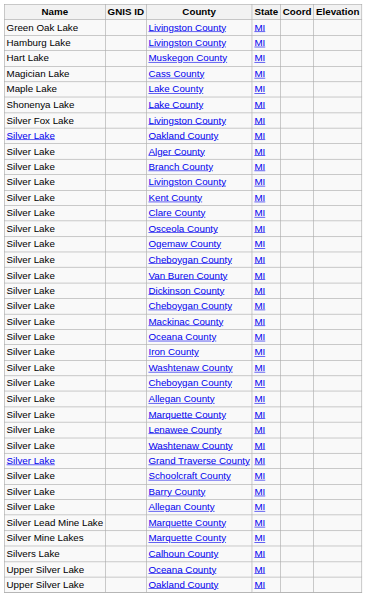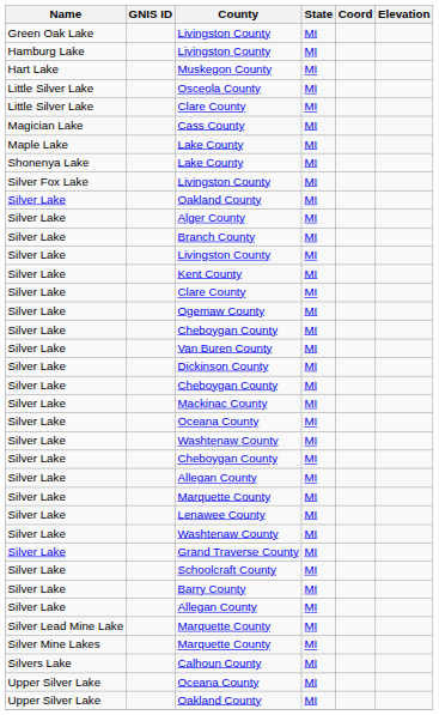+ row: Little Silver Lake | Osceola County | MI
+ row: Little Silver Lake | Clare County | MI
- row: Silver Lake | Osceola County | MI
- row: Silver Lake | Iron County | MI
